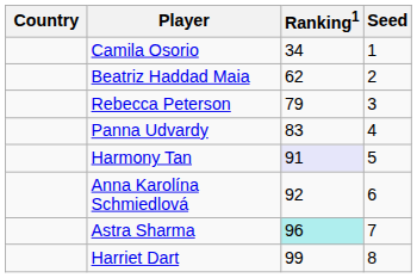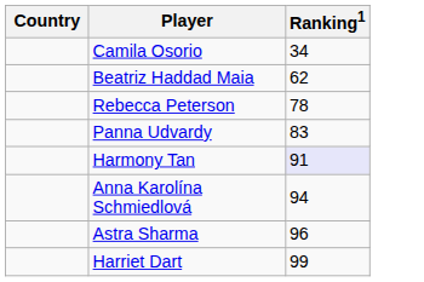- column: Seed | 1 | 2 | 3 | 4 | 5 | 6 | 7 | 8
Rebecca Peterson | Ranking1: 79 -> 78
Anna Karolína Schmiedlová | Ranking1: 92 -> 94
Astra Sharma | Ranking1: paleturquoise background -> no background
